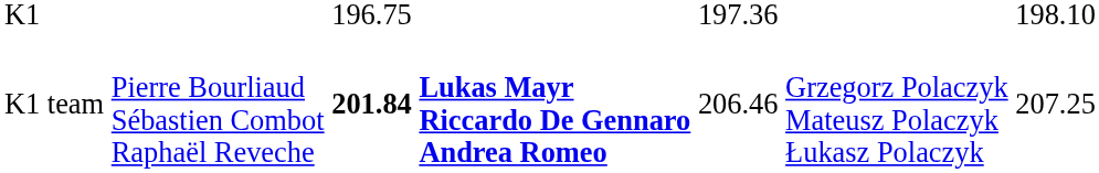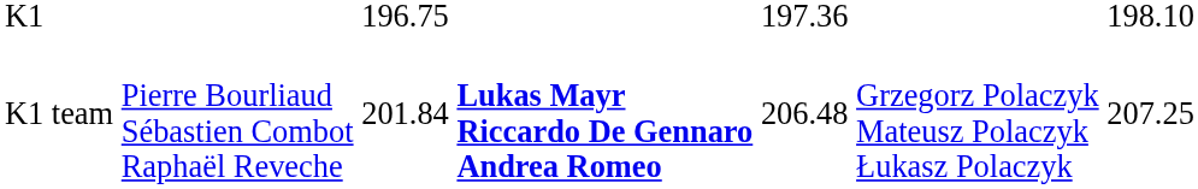K1 team | column 3: bold -> normal
K1 team | column 5: 206.46 -> 206.48
